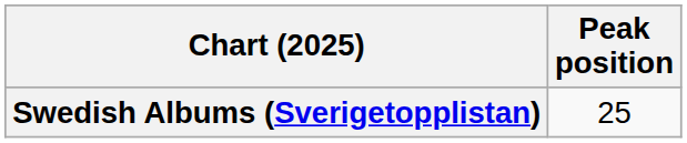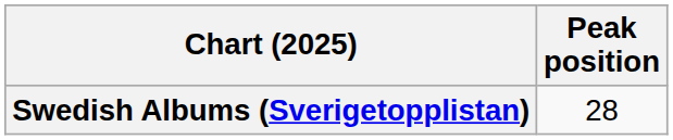Swedish Albums (Sverigetopplistan) | Peak position: 25 -> 28
